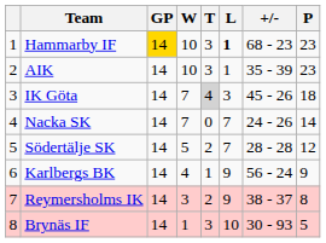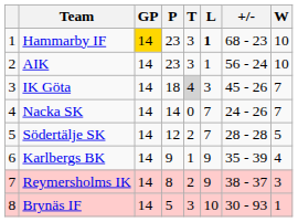columns swapped: W <-> P
AIK | +/-: 35 - 39 -> 56 - 24
Karlbergs BK | +/-: 56 - 24 -> 35 - 39
